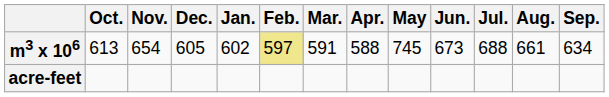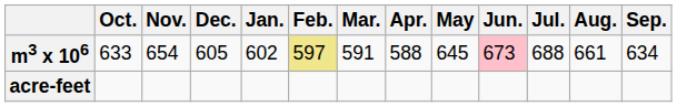m3 x 106 | Oct.: 613 -> 633
m3 x 106 | May: 745 -> 645
m3 x 106 | Jun.: no background -> pink background
